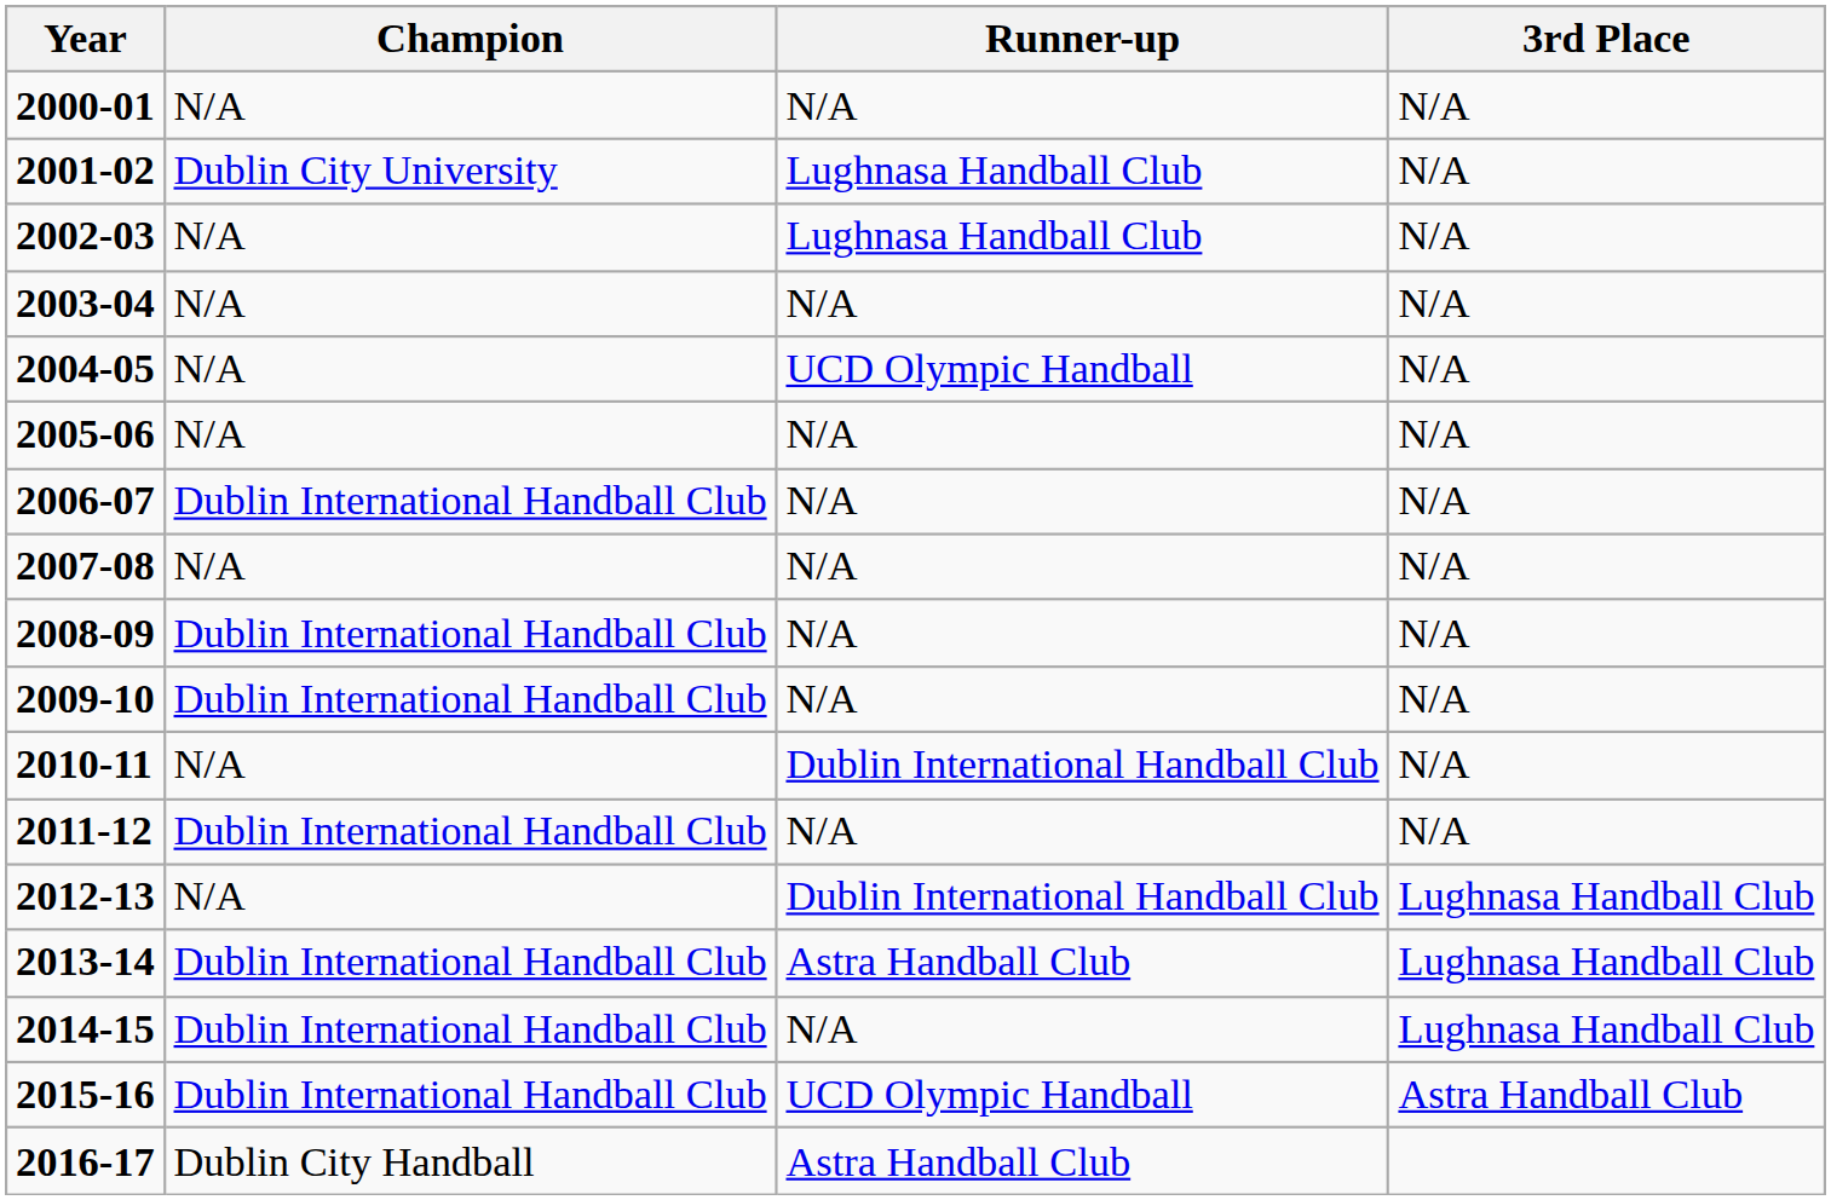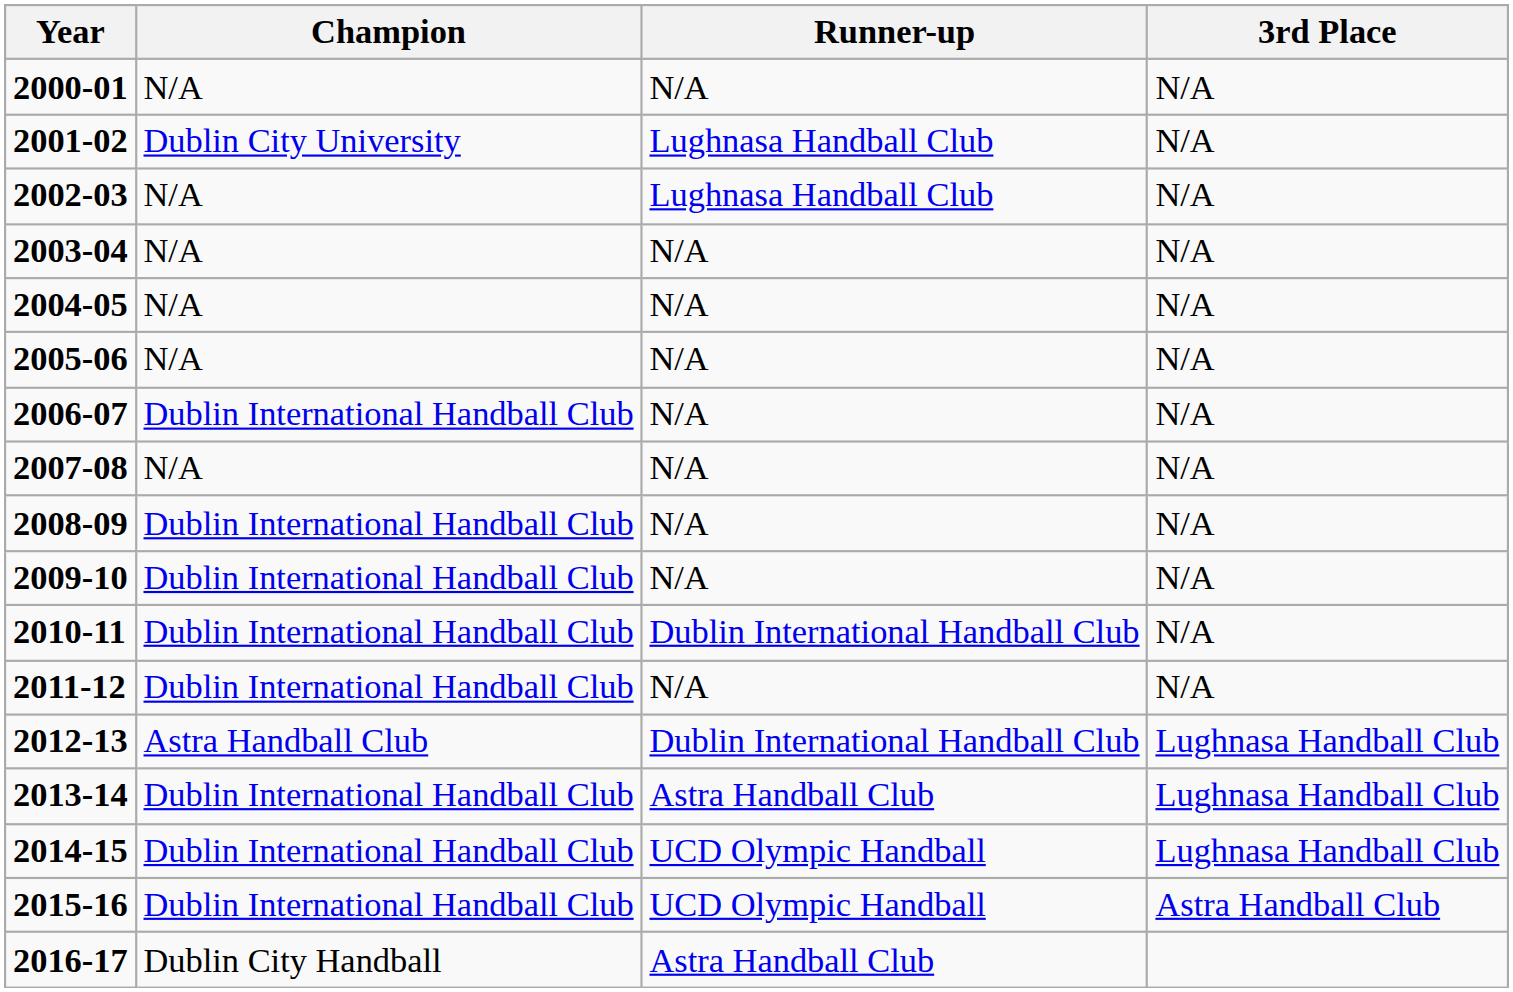2004-05 | Runner-up: UCD Olympic Handball -> N/A
2010-11 | Champion: N/A -> Dublin International Handball Club
2012-13 | Champion: N/A -> Astra Handball Club
2014-15 | Runner-up: N/A -> UCD Olympic Handball
